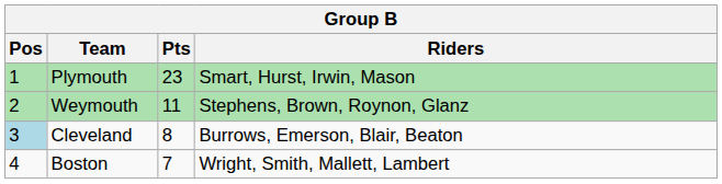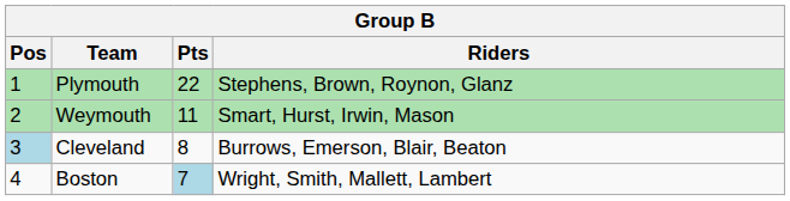Plymouth | Pts: 23 -> 22
Plymouth | Riders: Smart, Hurst, Irwin, Mason -> Stephens, Brown, Roynon, Glanz
Weymouth | Riders: Stephens, Brown, Roynon, Glanz -> Smart, Hurst, Irwin, Mason
Boston | Pts: no background -> lightblue background
